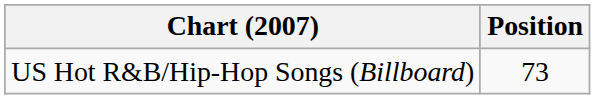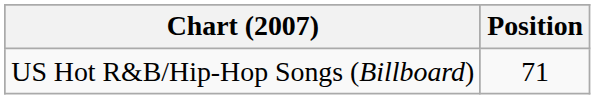US Hot R&B/Hip-Hop Songs (Billboard) | Position: 73 -> 71
